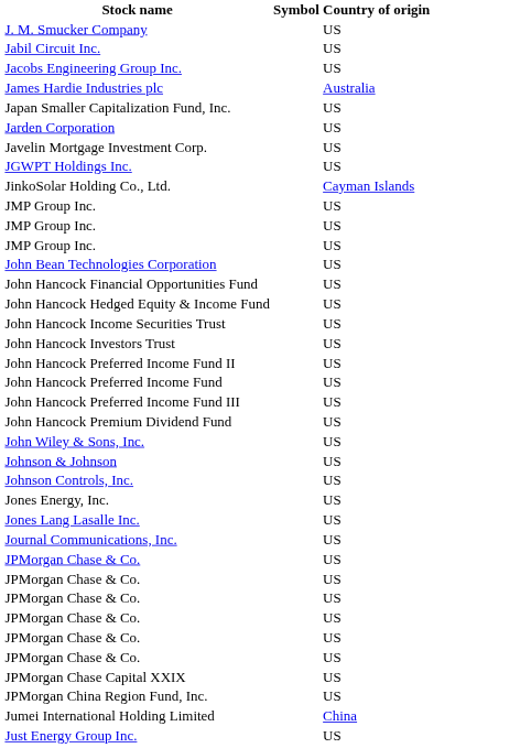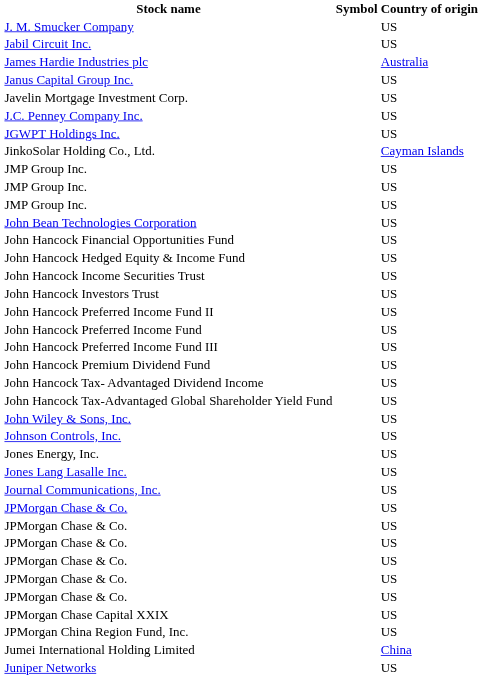- row: Jacobs Engineering Group Inc. | US
+ row: Janus Capital Group Inc. | US
- row: Japan Smaller Capitalization Fund, Inc. | US
- row: Jarden Corporation | US
+ row: J.C. Penney Company Inc. | US
+ row: John Hancock Tax- Advantaged Dividend Income | US
+ row: John Hancock Tax-Advantaged Global Shareholder Yield Fund | US
- row: Johnson & Johnson | US
+ row: Juniper Networks | US
- row: Just Energy Group Inc. | US
